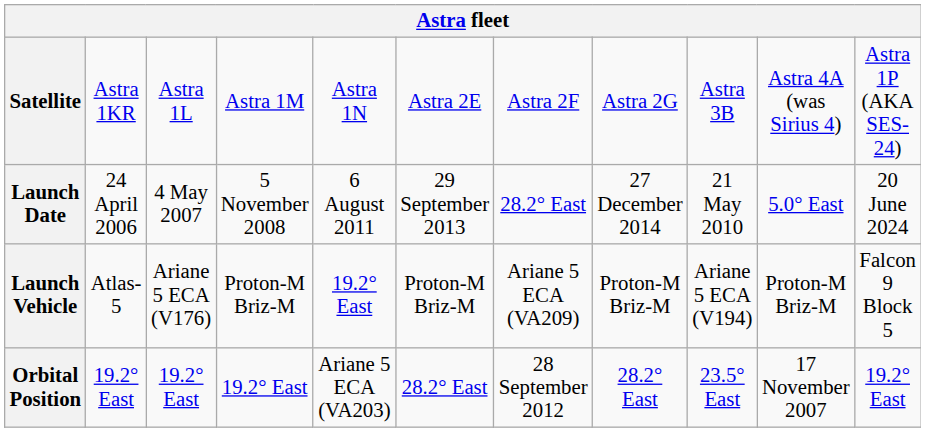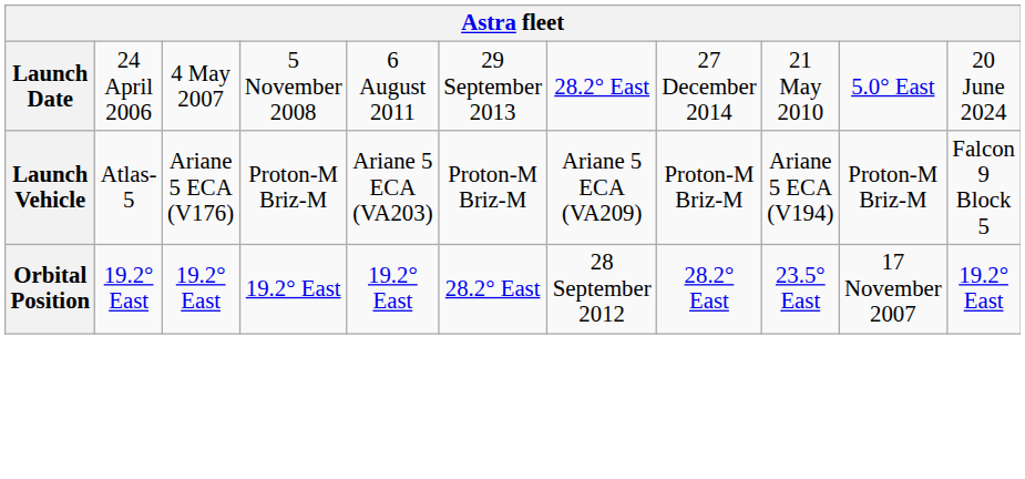- row: Satellite | Astra 1KR | Astra 1L | Astra 1M | Astra 1N | Astra 2E | Astra 2F | Astra 2G | Astra 3B | Astra 4A (was Sirius 4) | Astra 1P (AKA SES-24)
Launch Vehicle | column 5: 19.2° East -> Ariane 5 ECA (VA203)
Orbital Position | column 5: Ariane 5 ECA (VA203) -> 19.2° East
